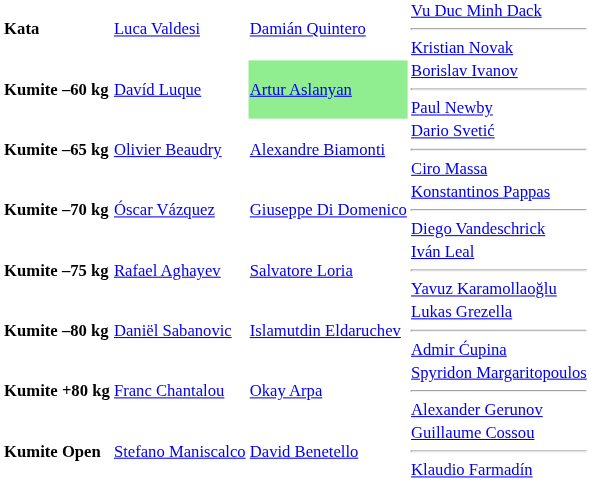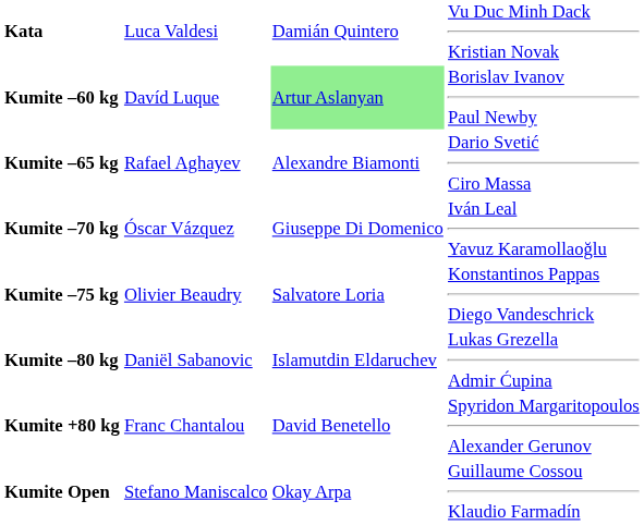Kumite –65 kg | column 2: Olivier Beaudry -> Rafael Aghayev
Kumite –70 kg | column 4: Konstantinos Pappas Diego Vandeschrick -> Iván Leal Yavuz Karamollaoğlu
Kumite –75 kg | column 2: Rafael Aghayev -> Olivier Beaudry
Kumite –75 kg | column 4: Iván Leal Yavuz Karamollaoğlu -> Konstantinos Pappas Diego Vandeschrick
Kumite +80 kg | column 3: Okay Arpa -> David Benetello
Kumite Open | column 3: David Benetello -> Okay Arpa
